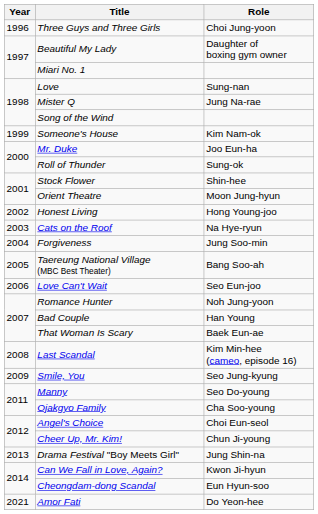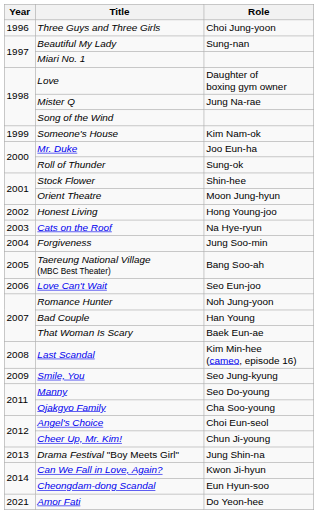Beautiful My Lady | Role: Daughter of boxing gym owner -> Sung-nan
Love | Role: Sung-nan -> Daughter of boxing gym owner
